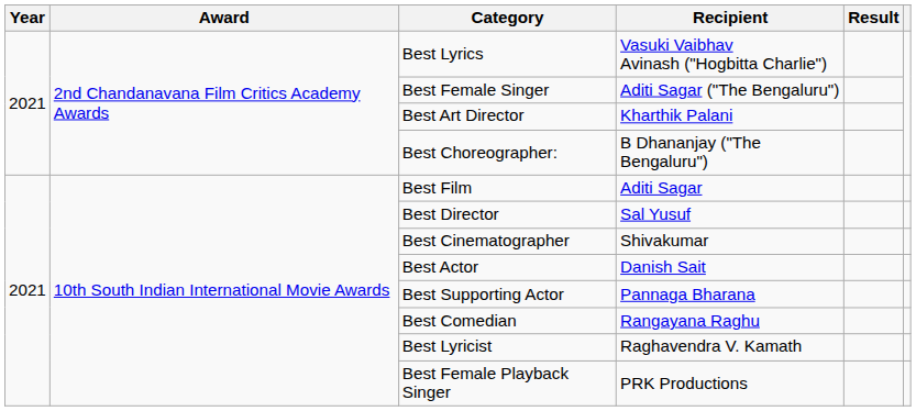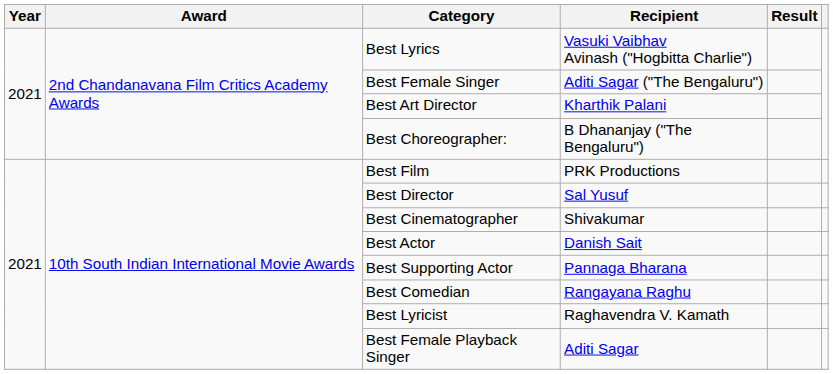Best Film | Recipient: Aditi Sagar -> PRK Productions
Best Female Playback Singer | Recipient: PRK Productions -> Aditi Sagar
